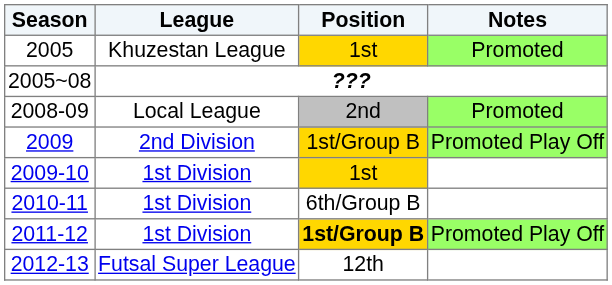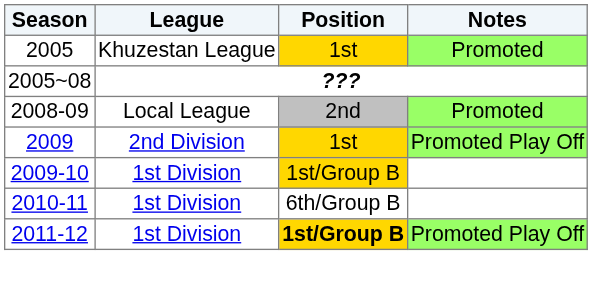2009 | Position: 1st/Group B -> 1st
2009-10 | Position: 1st -> 1st/Group B
- row: 2012-13 | Futsal Super League | 12th
